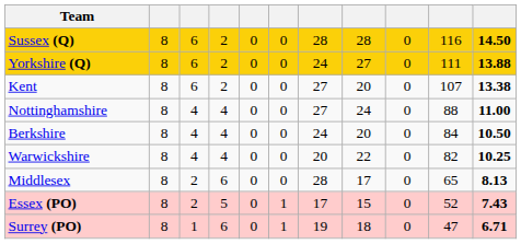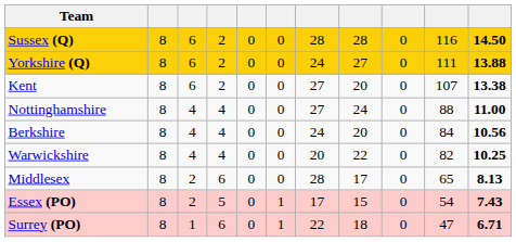Berkshire | column 11: 10.50 -> 10.56
Essex (PO) | column 10: 52 -> 54
Surrey (PO) | column 7: 19 -> 22
